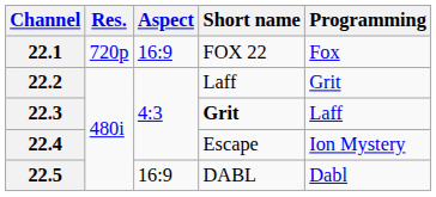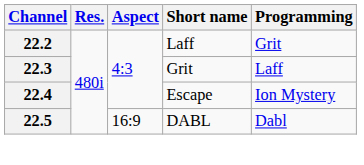- row: 22.1 | 720p | 16:9 | FOX 22 | Fox
22.3 | Short name: bold -> normal
